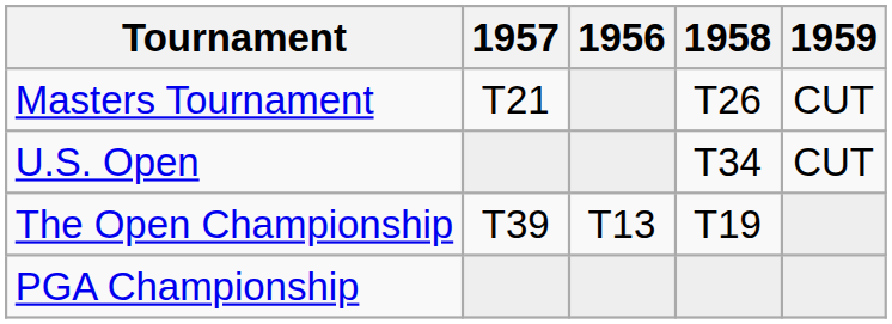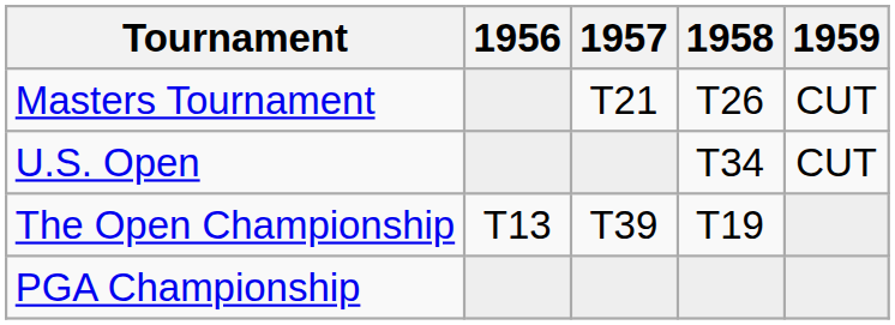columns swapped: 1956 <-> 1957
